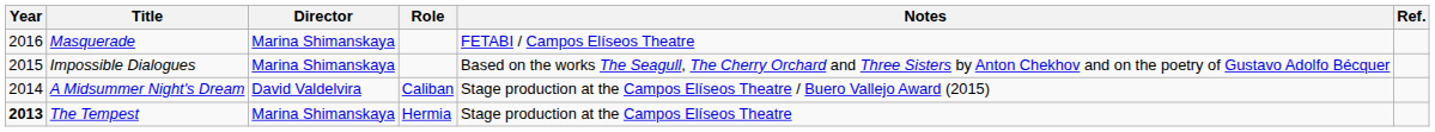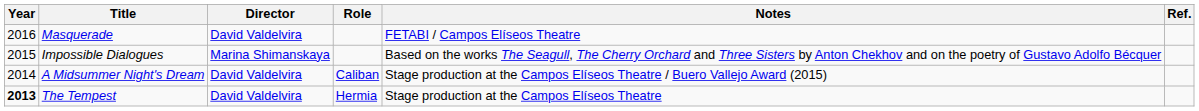Masquerade | Director: Marina Shimanskaya -> David Valdelvira
The Tempest | Director: Marina Shimanskaya -> David Valdelvira
